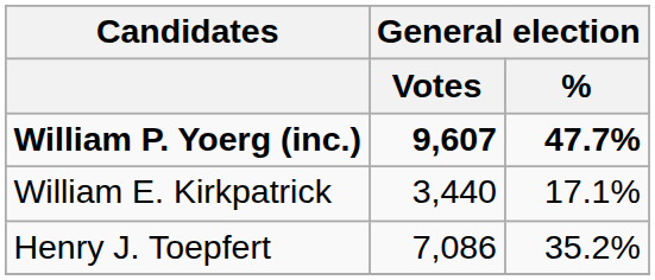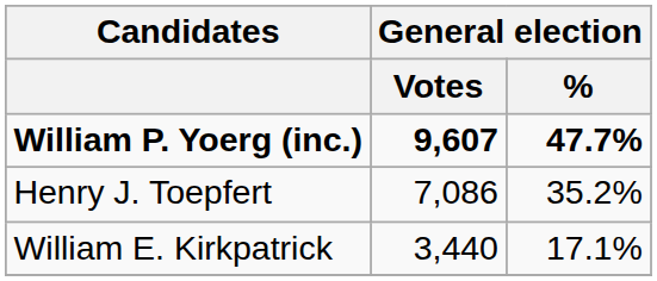rows swapped: Henry J. Toepfert <-> William E. Kirkpatrick
